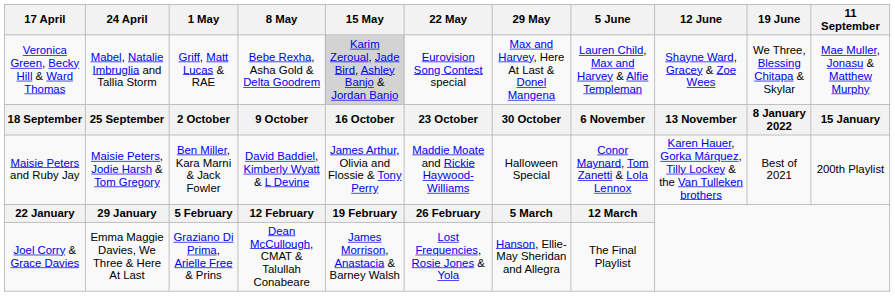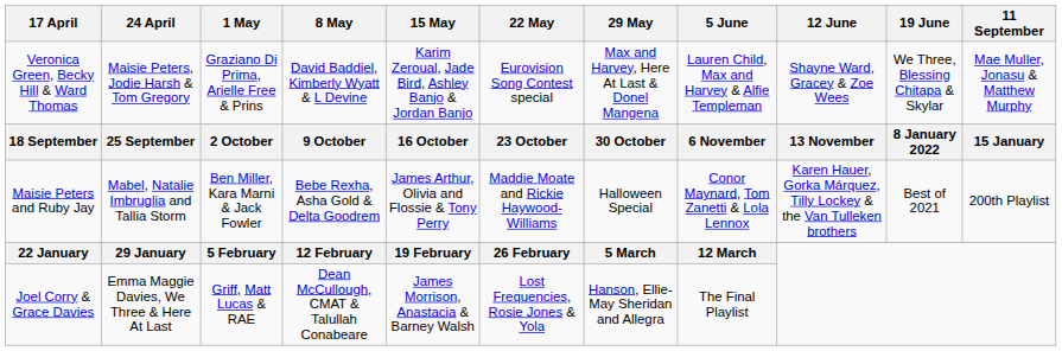Veronica Green, Becky Hill & Ward Thomas | 24 April: Mabel, Natalie Imbruglia and Tallia Storm -> Maisie Peters, Jodie Harsh & Tom Gregory
Veronica Green, Becky Hill & Ward Thomas | 1 May: Griff, Matt Lucas & RAE -> Graziano Di Prima, Arielle Free & Prins
Veronica Green, Becky Hill & Ward Thomas | 8 May: Bebe Rexha, Asha Gold & Delta Goodrem -> David Baddiel, Kimberly Wyatt & L Devine
Veronica Green, Becky Hill & Ward Thomas | 15 May: lightgrey background -> no background
Maisie Peters and Ruby Jay | 24 April: Maisie Peters, Jodie Harsh & Tom Gregory -> Mabel, Natalie Imbruglia and Tallia Storm
Maisie Peters and Ruby Jay | 8 May: David Baddiel, Kimberly Wyatt & L Devine -> Bebe Rexha, Asha Gold & Delta Goodrem
Joel Corry & Grace Davies | 1 May: Graziano Di Prima, Arielle Free & Prins -> Griff, Matt Lucas & RAE
